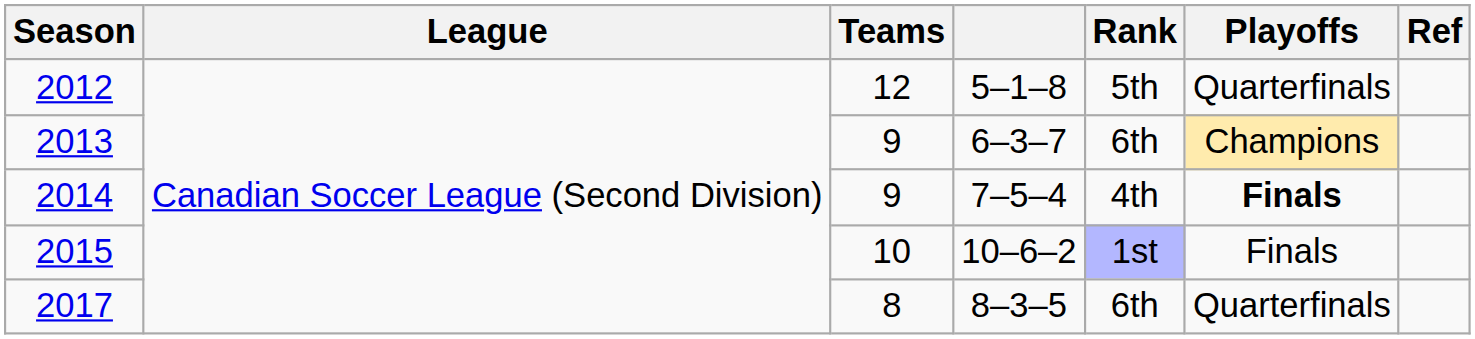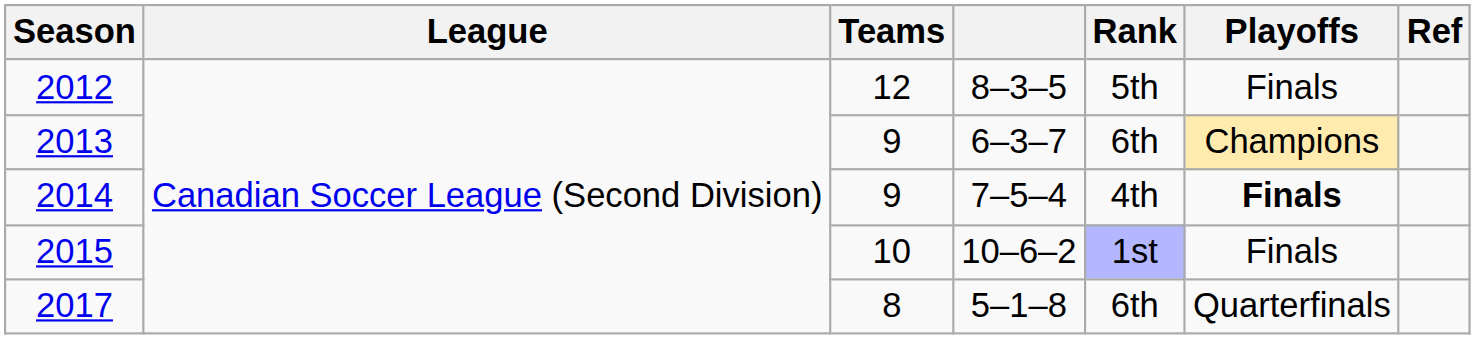2012 | column 4: 5–1–8 -> 8–3–5
2012 | Playoffs: Quarterfinals -> Finals
2017 | column 4: 8–3–5 -> 5–1–8
